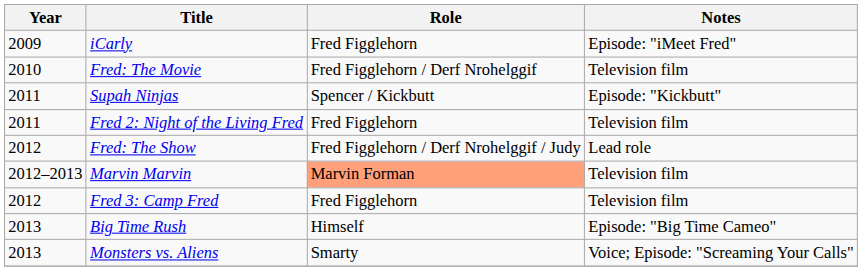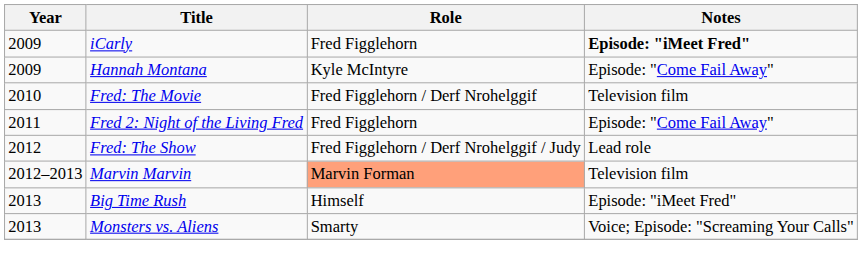iCarly | Notes: normal -> bold
+ row: 2009 | Hannah Montana | Kyle McIntyre | Episode: "Come Fail Away"
- row: 2011 | Supah Ninjas | Spencer / Kickbutt | Episode: "Kickbutt"
Fred 2: Night of the Living Fred | Notes: Television film -> Episode: "Come Fail Away"
- row: 2012 | Fred 3: Camp Fred | Fred Figglehorn | Television film
Big Time Rush | Notes: Episode: "Big Time Cameo" -> Episode: "iMeet Fred"
